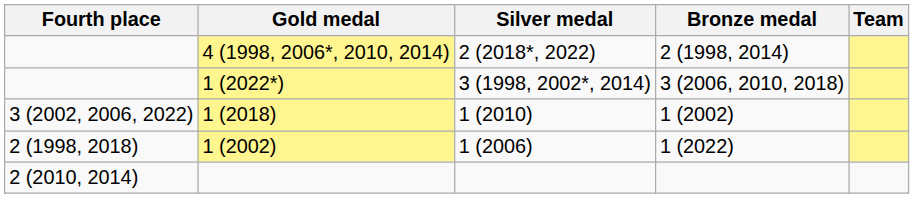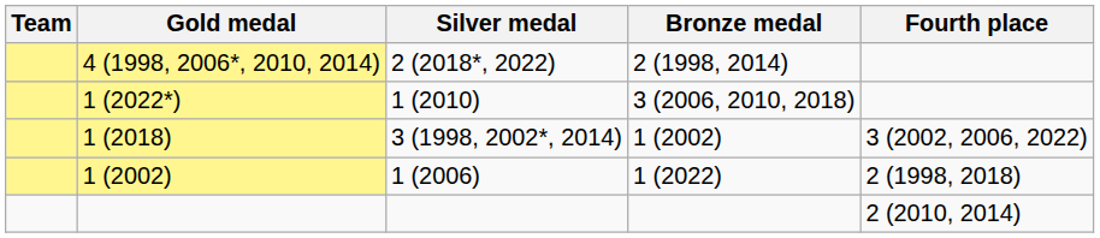columns swapped: Team <-> Fourth place
1 (2022*) | Silver medal: 3 (1998, 2002*, 2014) -> 1 (2010)
1 (2018) | Silver medal: 1 (2010) -> 3 (1998, 2002*, 2014)
